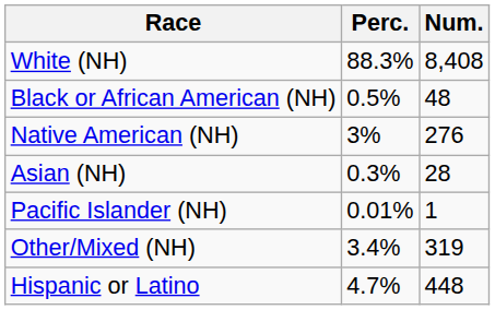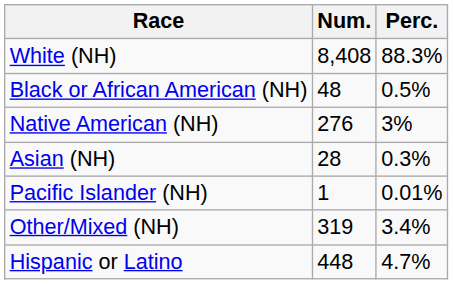columns swapped: Num. <-> Perc.
